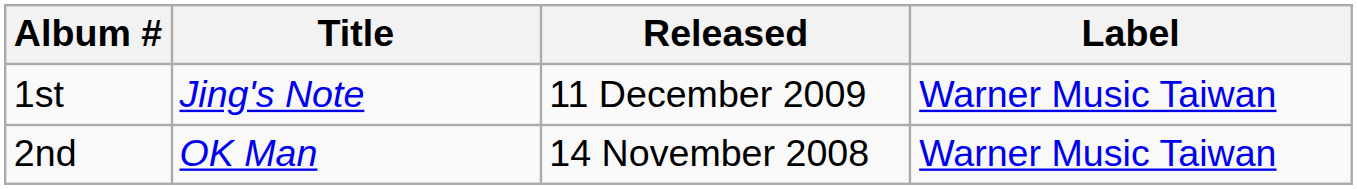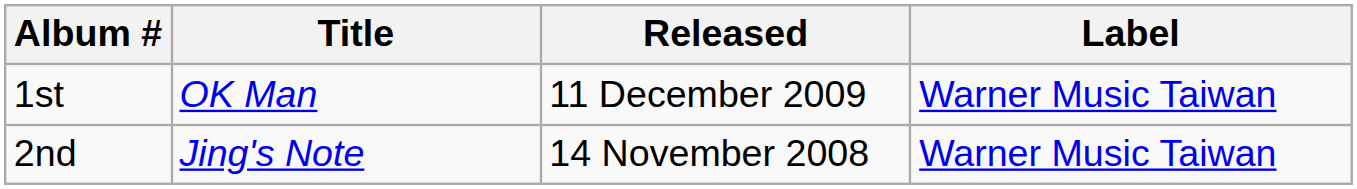1st | Title: Jing's Note -> OK Man
2nd | Title: OK Man -> Jing's Note
